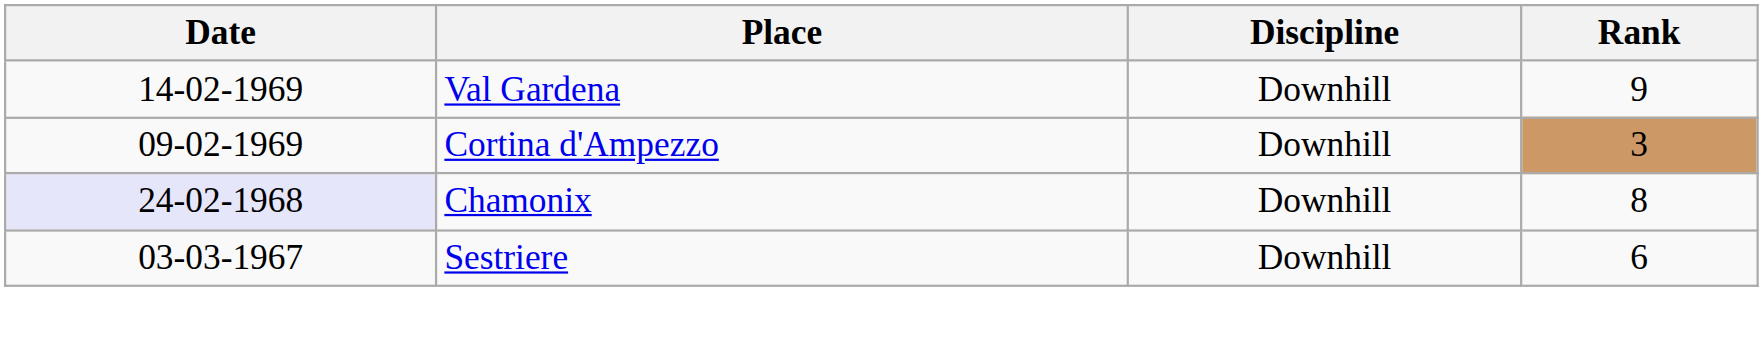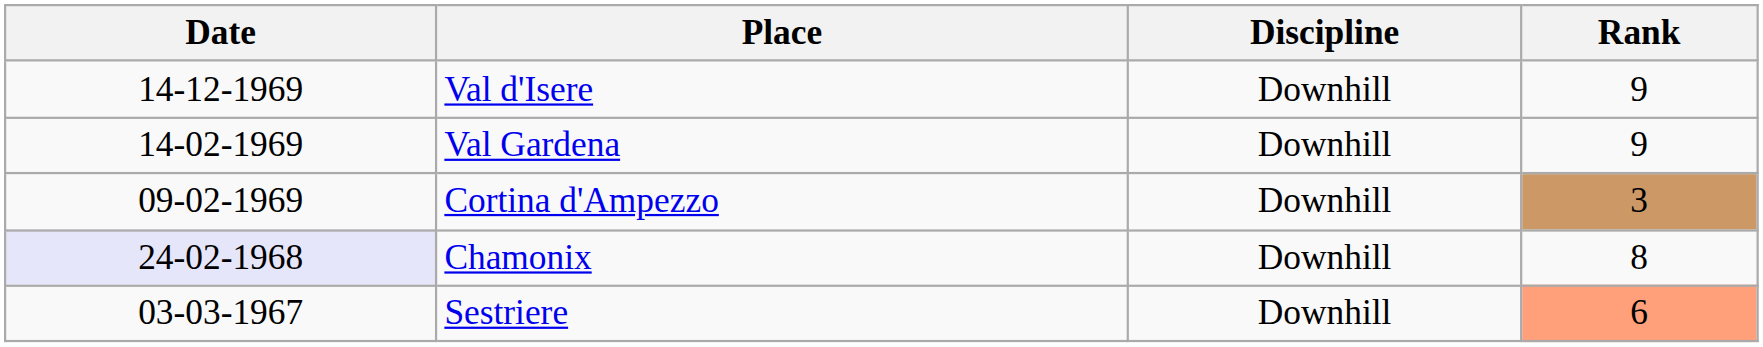+ row: 14-12-1969 | Val d'Isere | Downhill | 9
Sestriere | Rank: no background -> lightsalmon background
